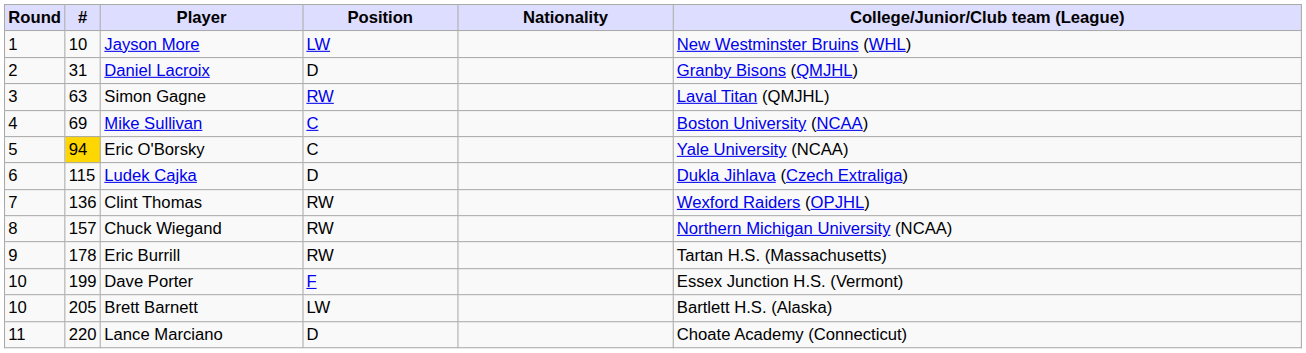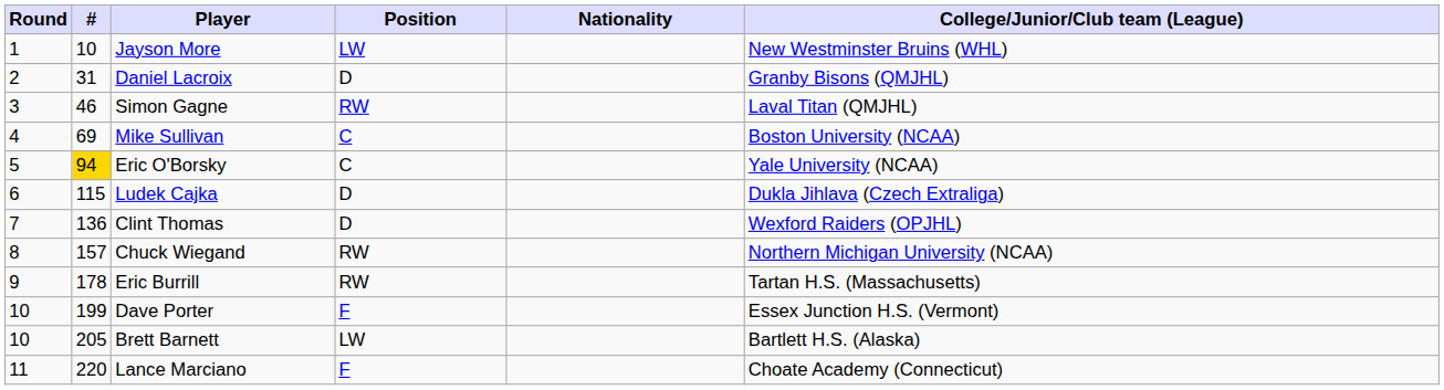Simon Gagne | #: 63 -> 46
Clint Thomas | Position: RW -> D
Lance Marciano | Position: D -> F
